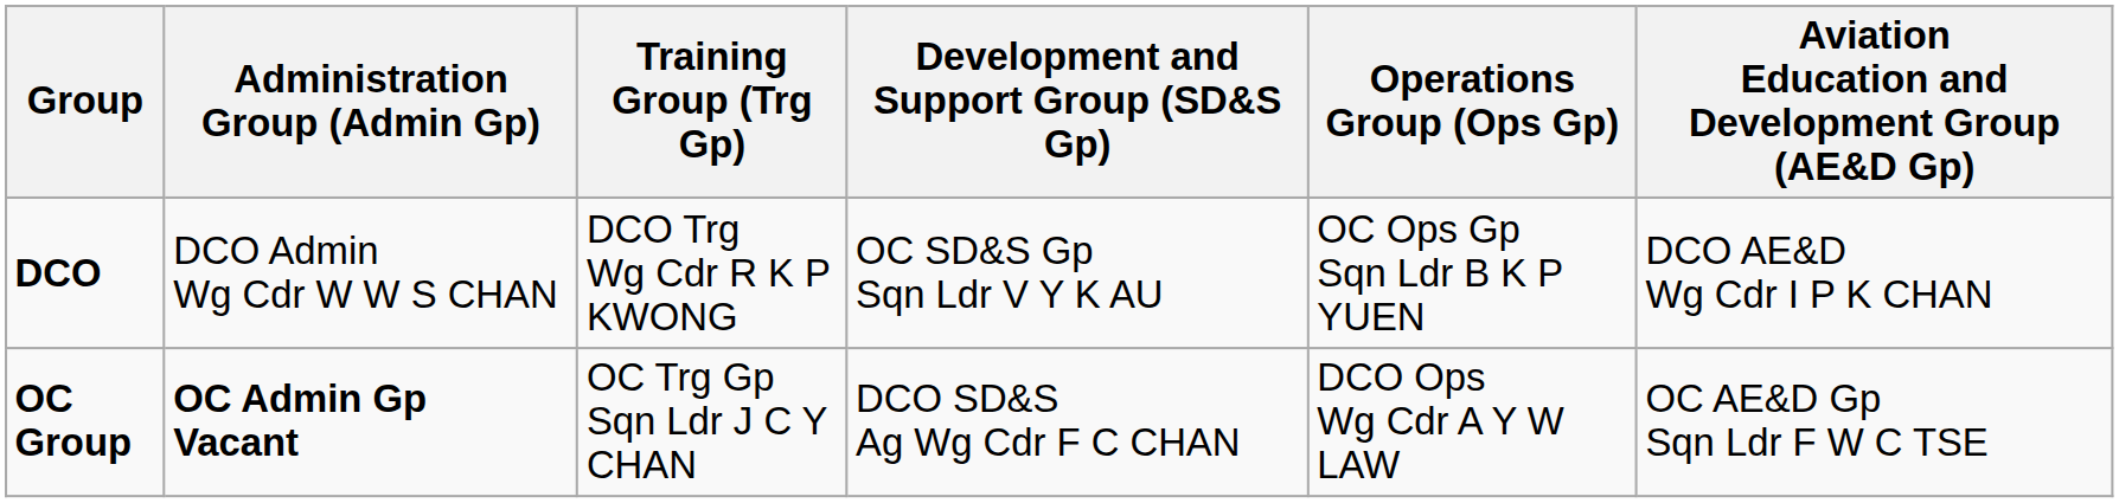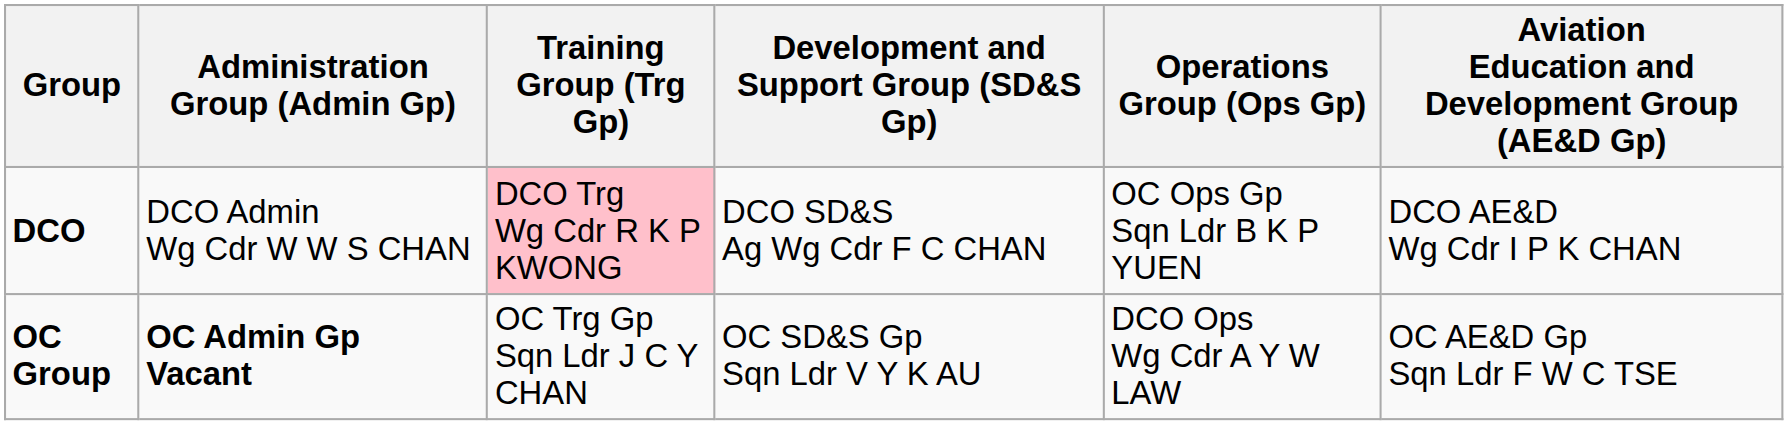DCO | Training Group (Trg Gp): no background -> pink background
DCO | Development and Support Group (SD&S Gp): OC SD&S Gp Sqn Ldr V Y K AU -> DCO SD&S Ag Wg Cdr F C CHAN
OC Group | Development and Support Group (SD&S Gp): DCO SD&S Ag Wg Cdr F C CHAN -> OC SD&S Gp Sqn Ldr V Y K AU
